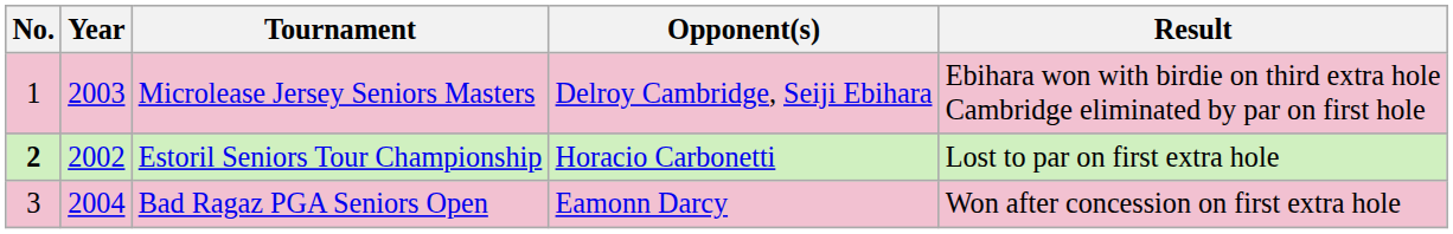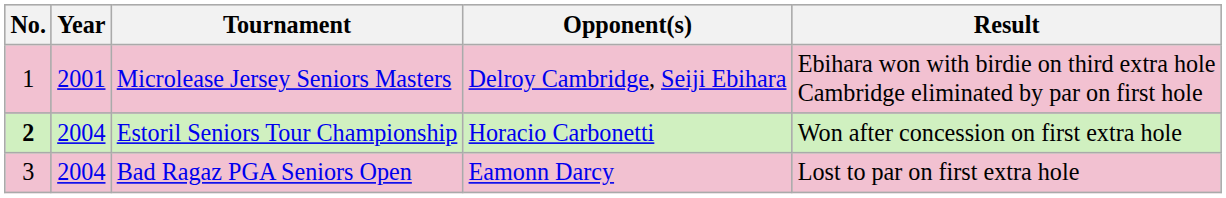Microlease Jersey Seniors Masters | Year: 2003 -> 2001
Estoril Seniors Tour Championship | Year: 2002 -> 2004
Estoril Seniors Tour Championship | Result: Lost to par on first extra hole -> Won after concession on first extra hole
Bad Ragaz PGA Seniors Open | Result: Won after concession on first extra hole -> Lost to par on first extra hole
